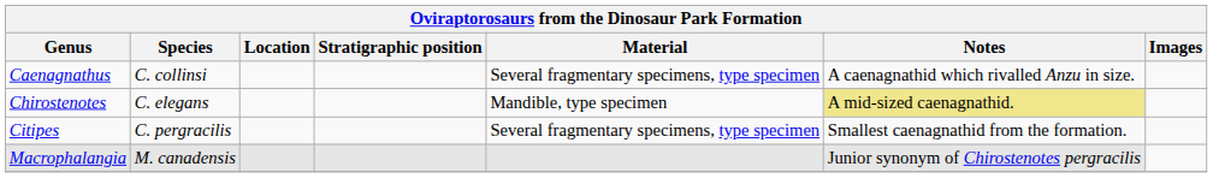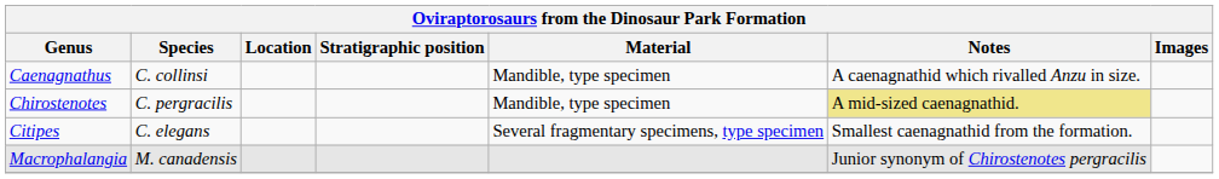Caenagnathus | Material: Several fragmentary specimens, type specimen -> Mandible, type specimen
Chirostenotes | Species: C. elegans -> C. pergracilis
Citipes | Species: C. pergracilis -> C. elegans
